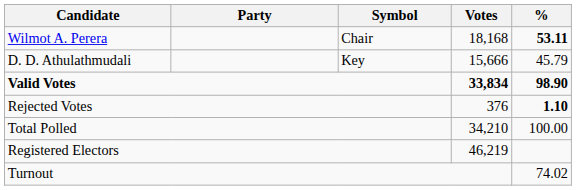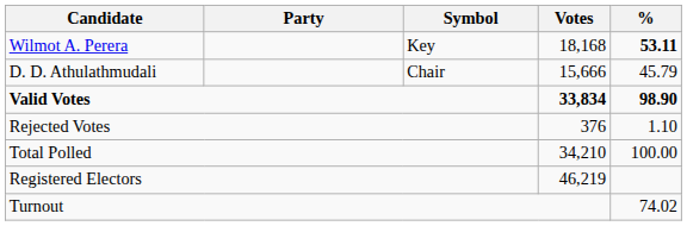Wilmot A. Perera | Symbol: Chair -> Key
D. D. Athulathmudali | Symbol: Key -> Chair
Rejected Votes | %: bold -> normal
